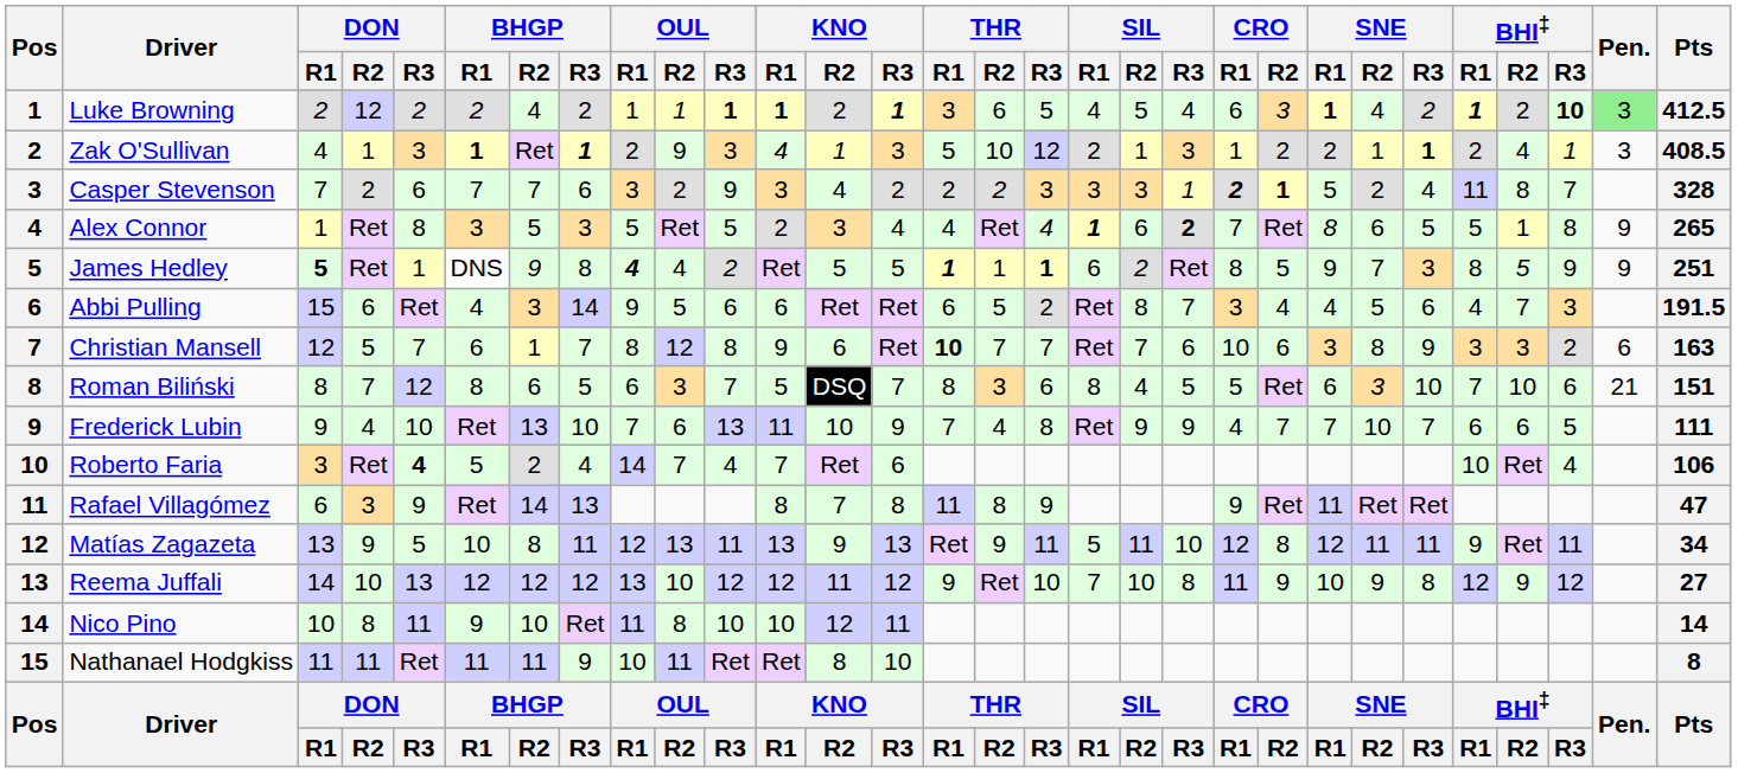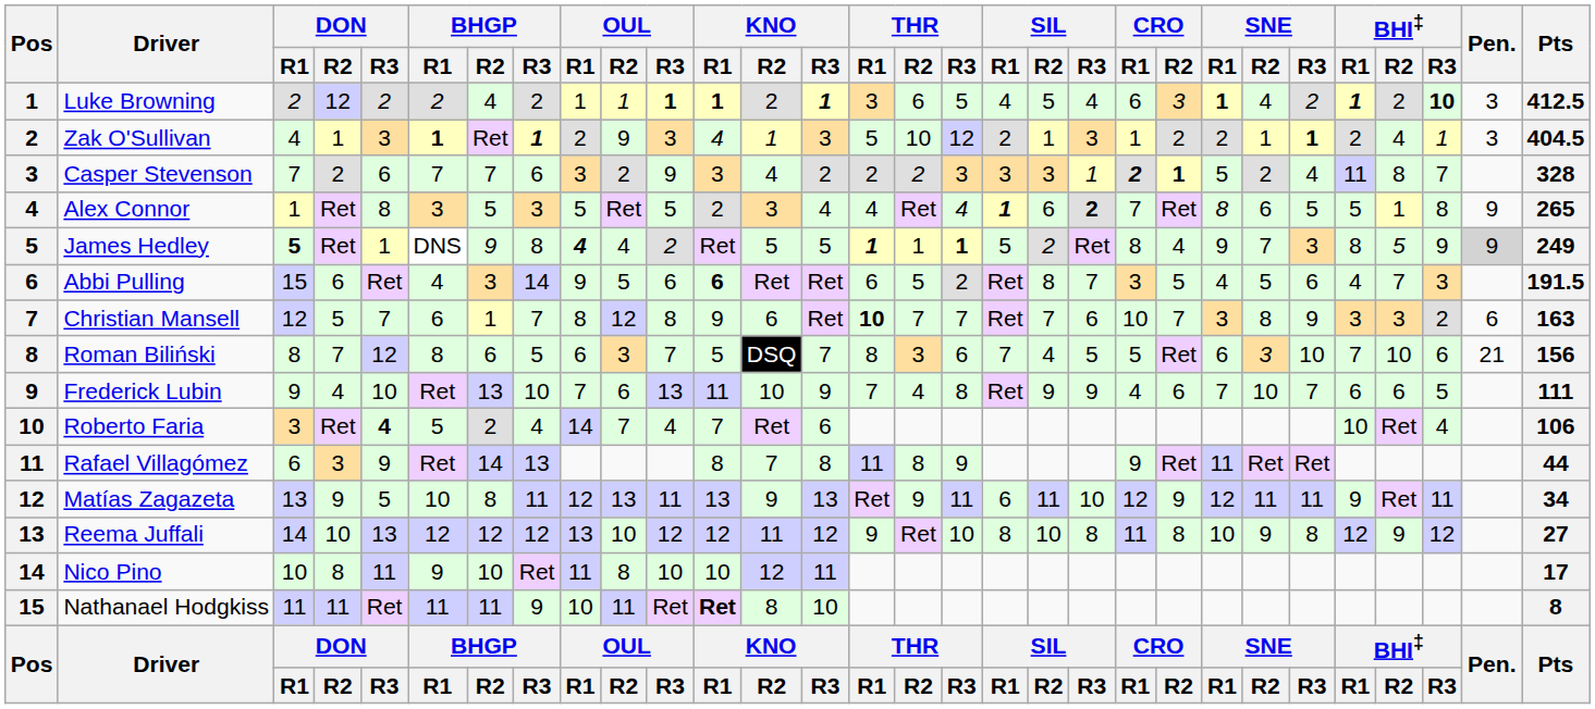Luke Browning | Pen.: lightgreen background -> no background
Zak O'Sullivan | Pts: 408.5 -> 404.5
James Hedley | SIL / R1: 6 -> 5
James Hedley | CRO / R2: 5 -> 4
James Hedley | Pen.: no background -> lightgrey background
James Hedley | Pts: 251 -> 249
Abbi Pulling | KNO / R1: normal -> bold
Abbi Pulling | CRO / R2: 4 -> 5
Christian Mansell | CRO / R2: 6 -> 7
Roman Biliński | SIL / R1: 8 -> 7
Roman Biliński | Pts: 151 -> 156
Frederick Lubin | CRO / R2: 7 -> 6
Rafael Villagómez | Pts: 47 -> 44
Matías Zagazeta | SIL / R1: 5 -> 6
Matías Zagazeta | CRO / R2: 8 -> 9
Reema Juffali | SIL / R1: 7 -> 8
Reema Juffali | CRO / R2: 9 -> 8
Nico Pino | Pts: 14 -> 17
Nathanael Hodgkiss | KNO / R1: normal -> bold
